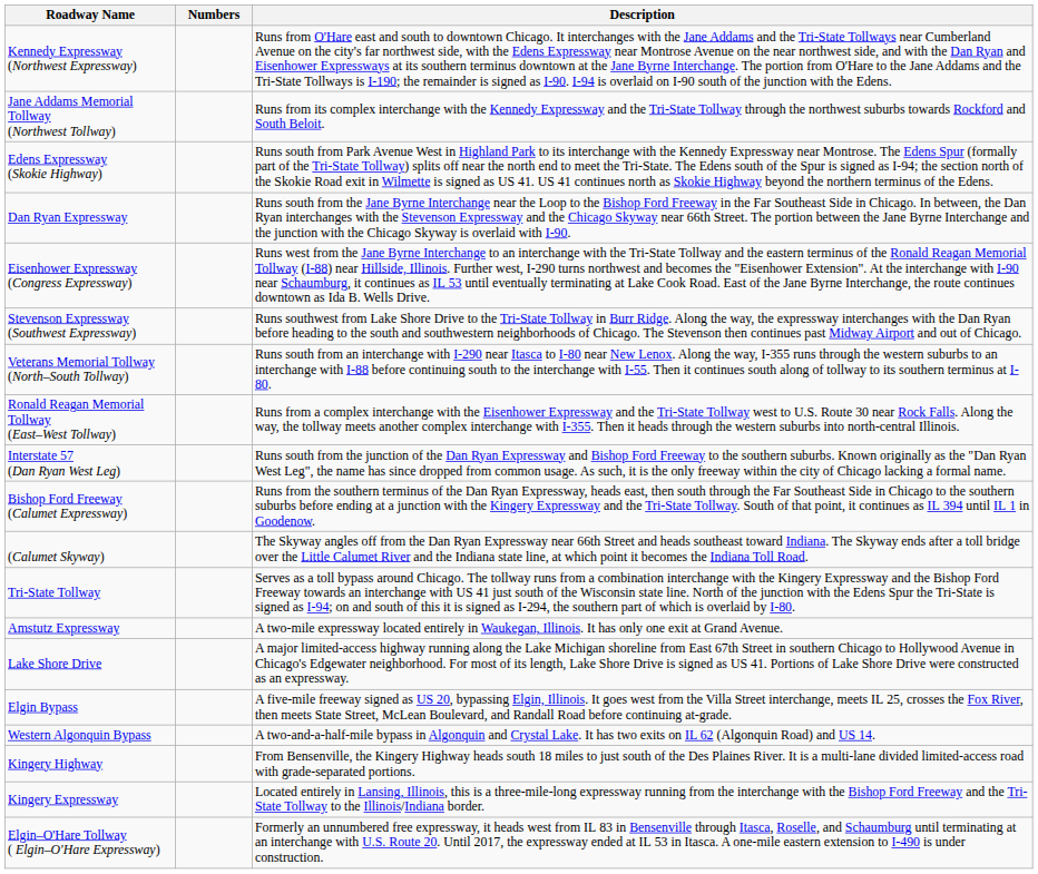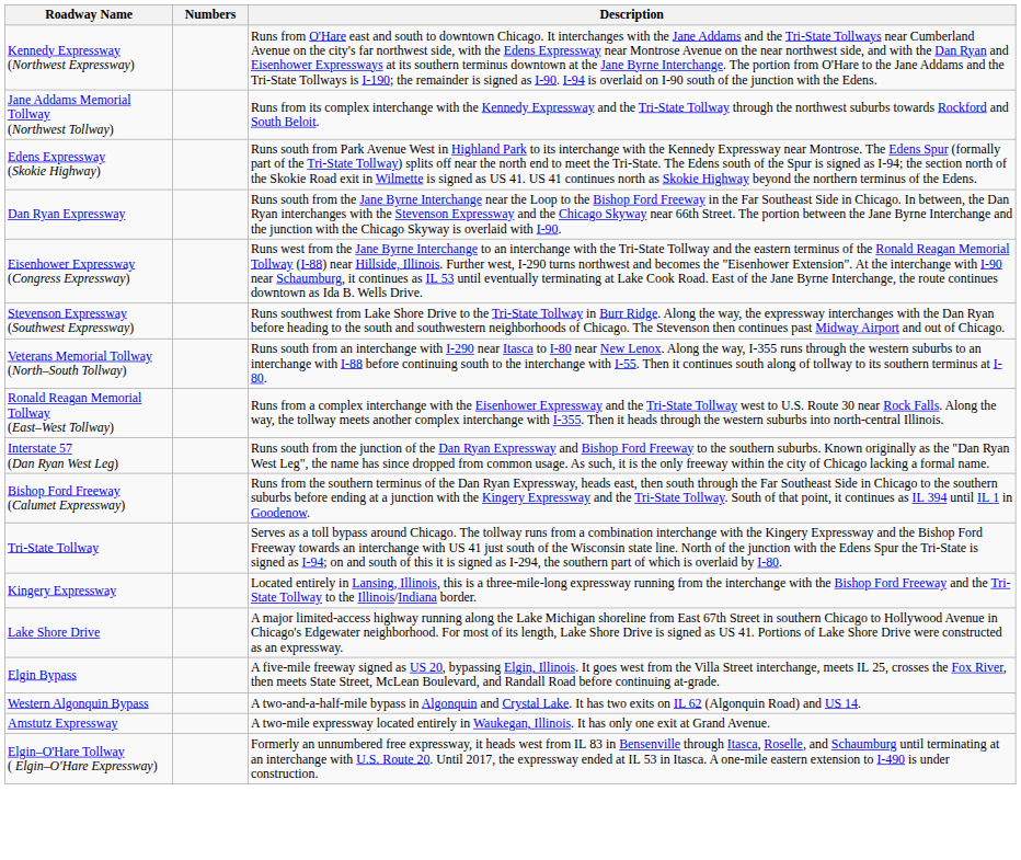- row: (Calumet Skyway) | The Skyway angles off from the Dan Ryan Expressway near 66th Street and heads southeast toward Indiana. The Skyway ends after a toll bridge over the Little Calumet River and the Indiana state line, at which point it becomes the Indiana Toll Road.
rows swapped: Kingery Expressway <-> Amstutz Expressway
- row: Kingery Highway | From Bensenville, the Kingery Highway heads south 18 miles to just south of the Des Plaines River. It is a multi-lane divided limited-access road with grade-separated portions.
